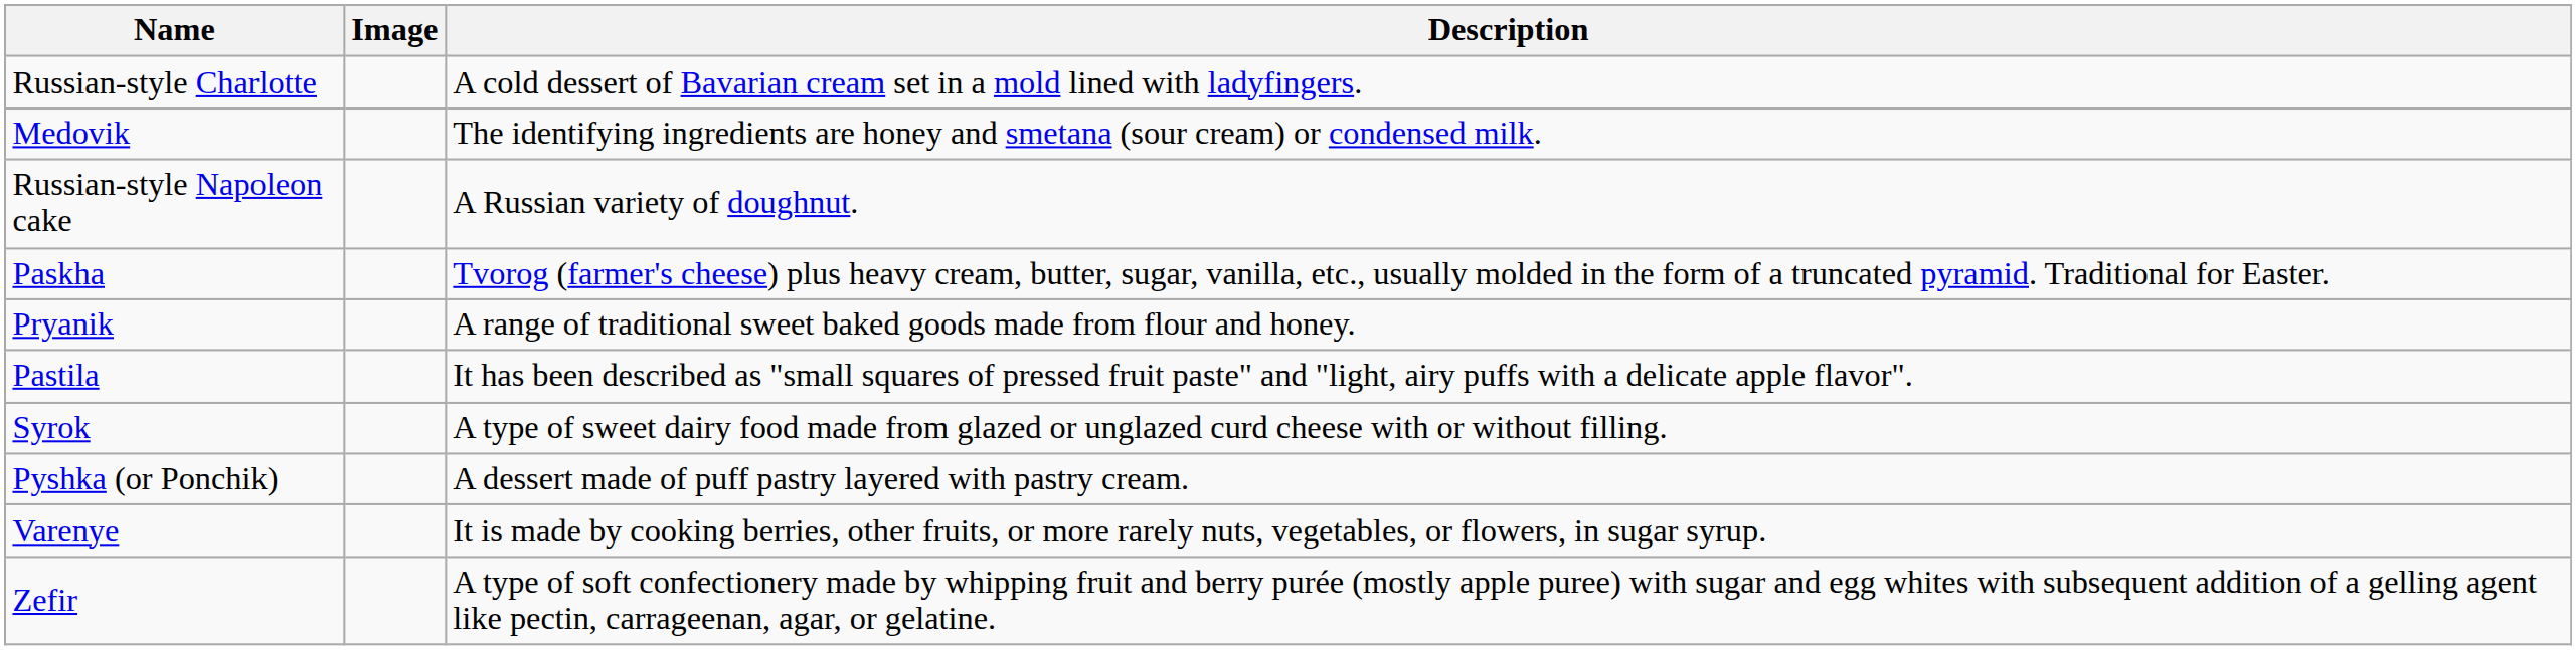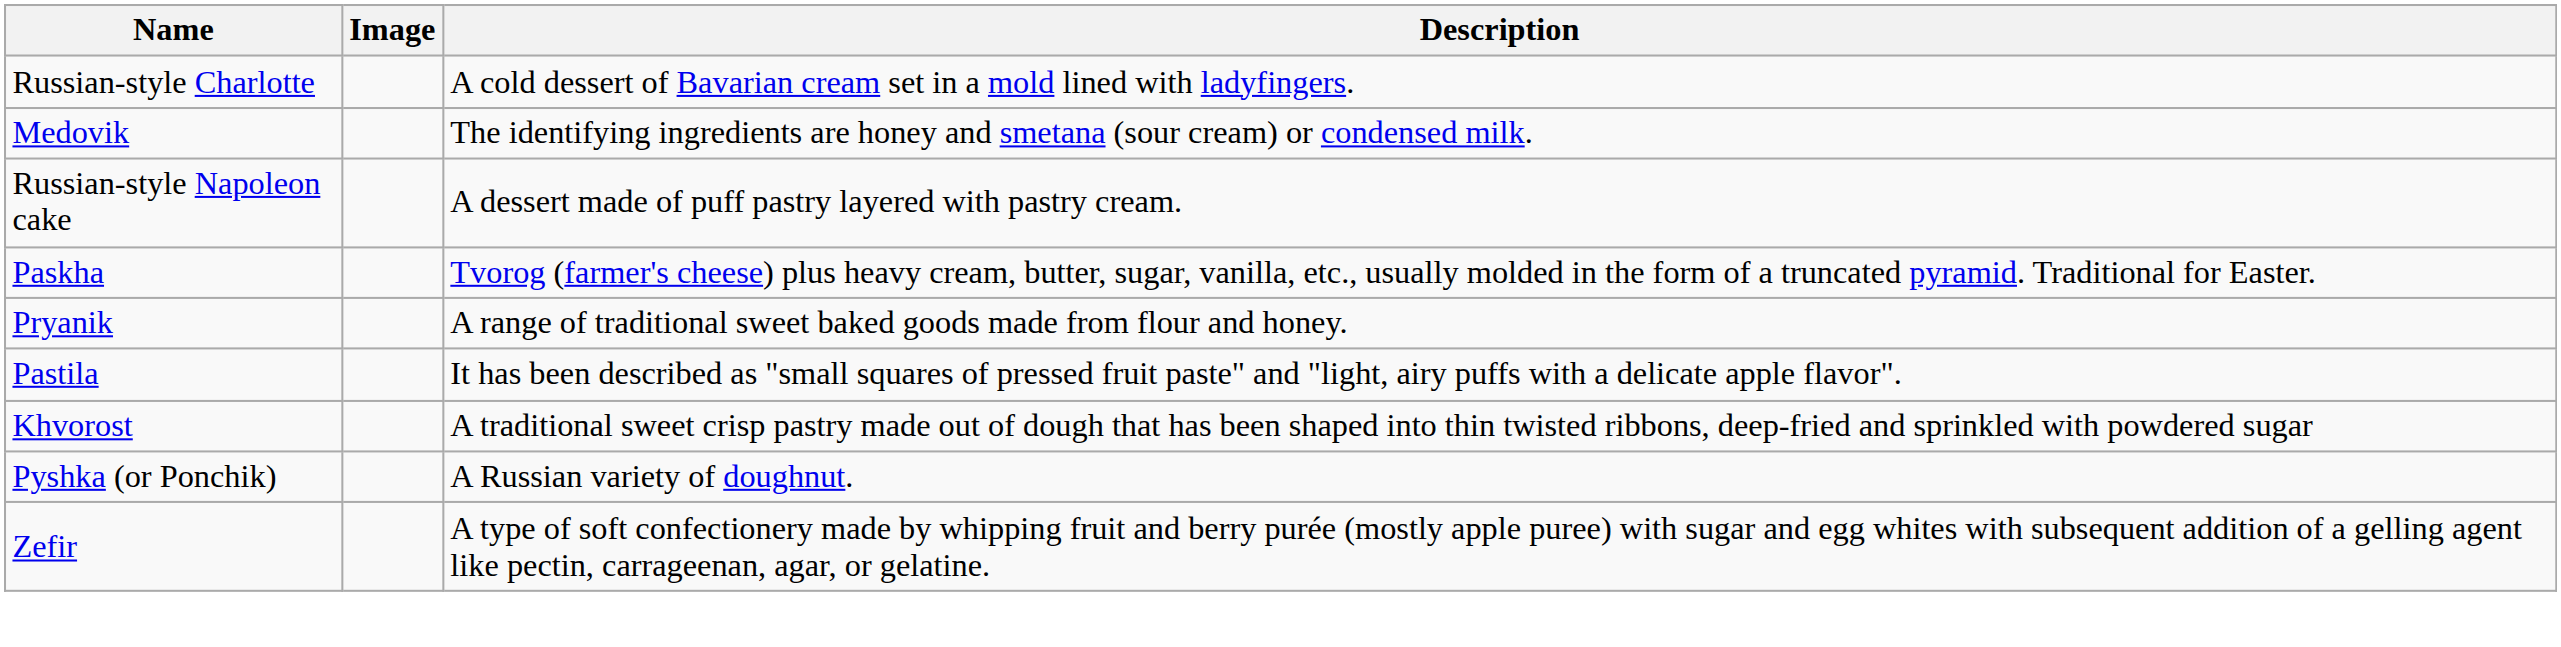Russian-style Napoleon cake | Description: A Russian variety of doughnut. -> A dessert made of puff pastry layered with pastry cream.
- row: Syrok | A type of sweet dairy food made from glazed or unglazed curd cheese with or without filling.
+ row: Khvorost | A traditional sweet crisp pastry made out of dough that has been shaped into thin twisted ribbons, deep-fried and sprinkled with powdered sugar
Pyshka (or Ponchik) | Description: A dessert made of puff pastry layered with pastry cream. -> A Russian variety of doughnut.
- row: Varenye | It is made by cooking berries, other fruits, or more rarely nuts, vegetables, or flowers, in sugar syrup.
